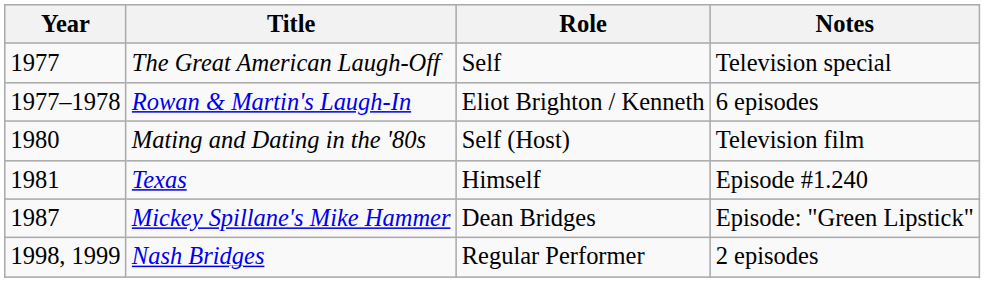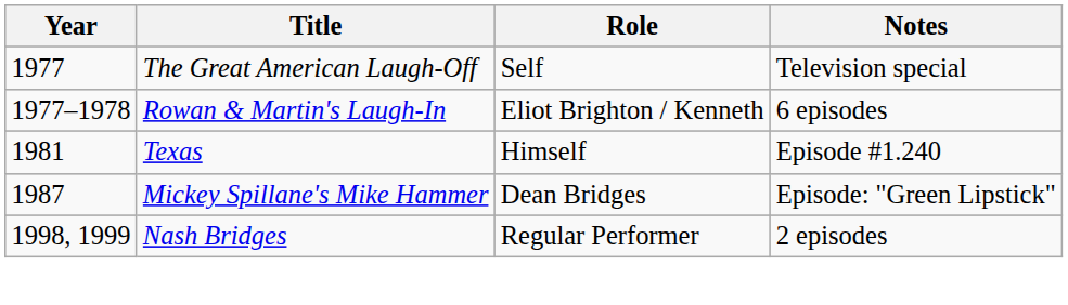- row: 1980 | Mating and Dating in the '80s | Self (Host) | Television film
